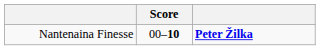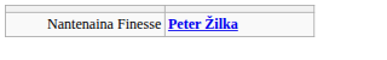- column: Score | 00–10
